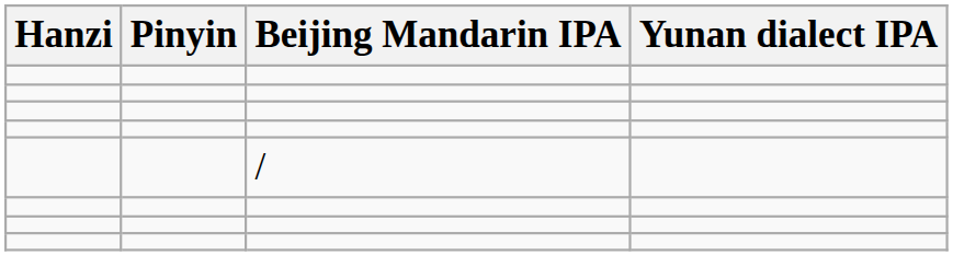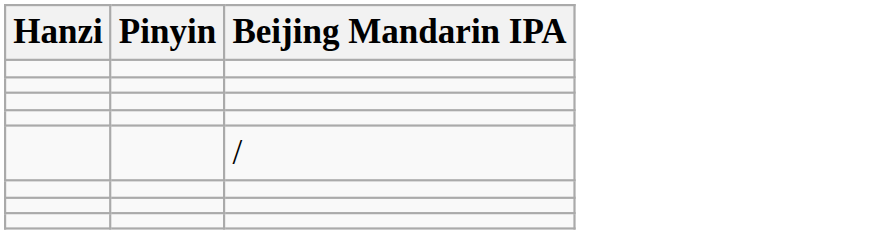- column: Yunan dialect IPA
